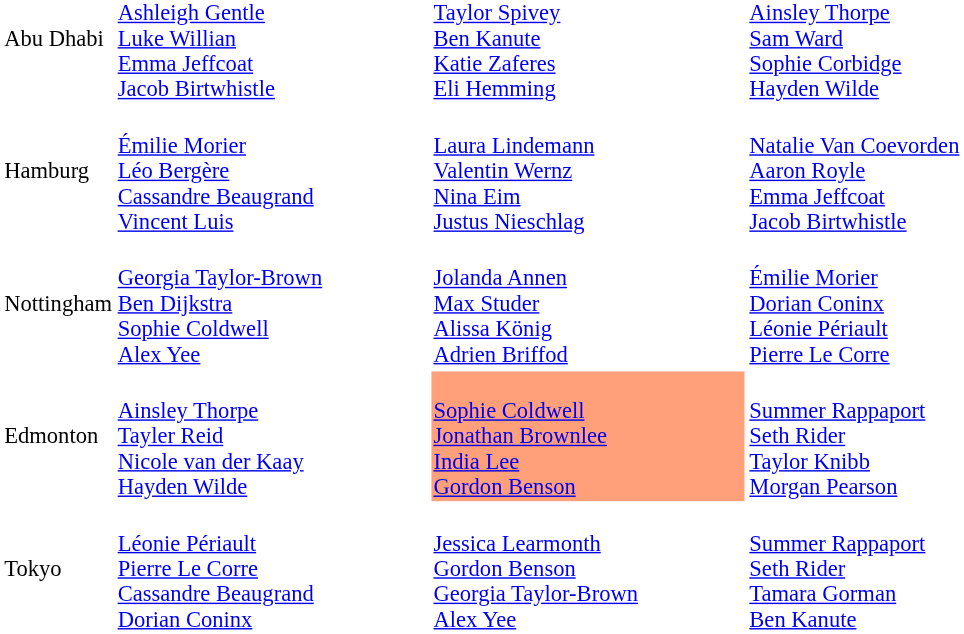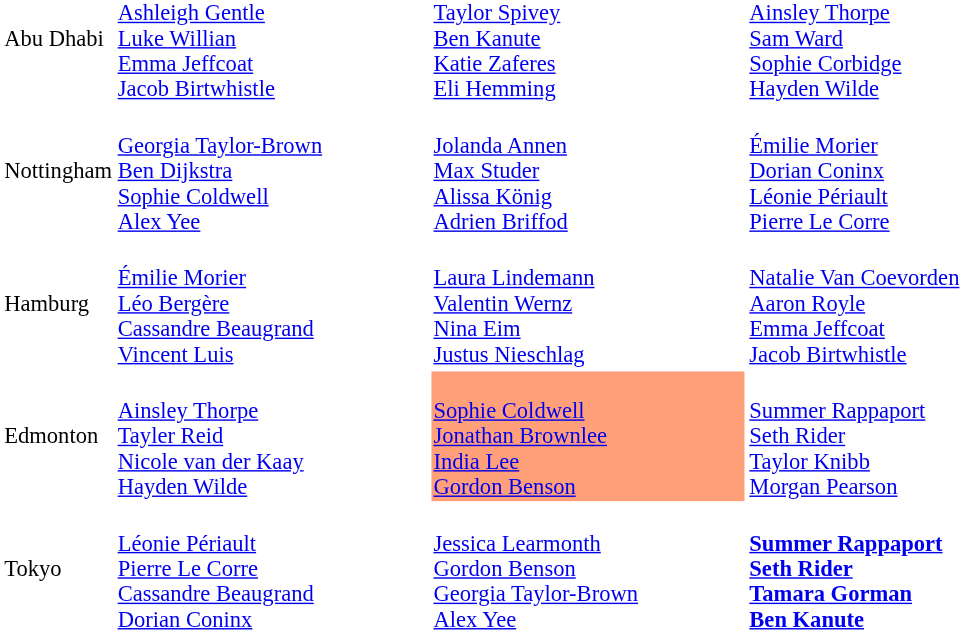rows swapped: Nottingham <-> Hamburg
Tokyo | column 4: normal -> bold
